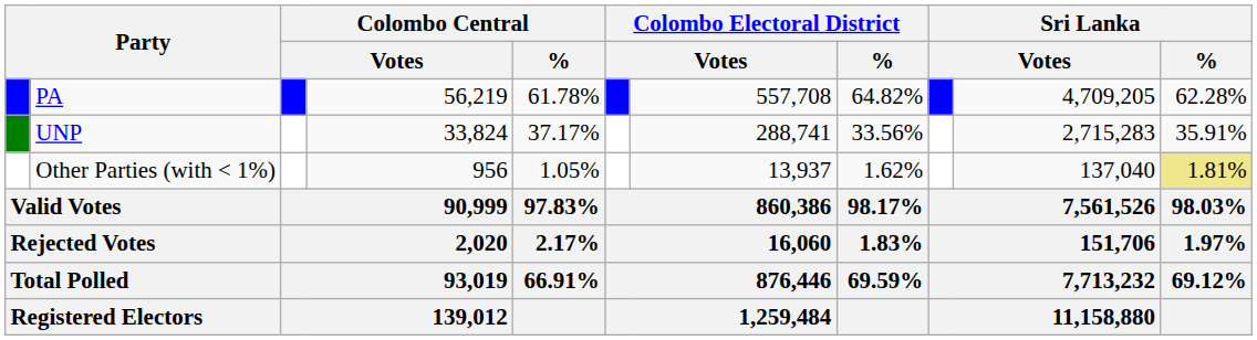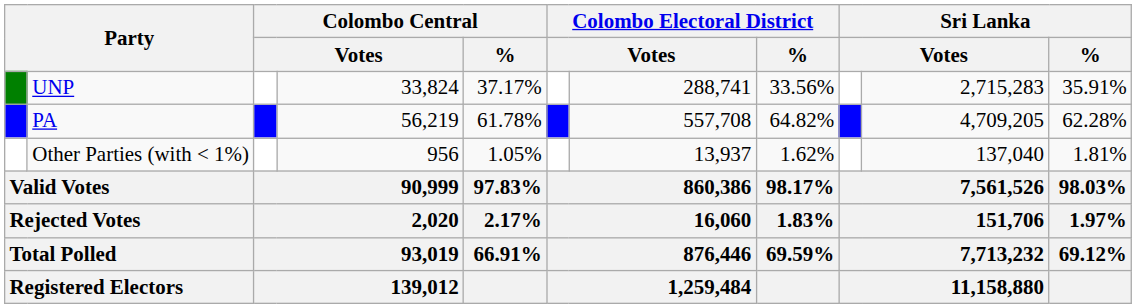rows swapped: PA <-> UNP
Other Parties (with < 1%) | Sri Lanka / %: khaki background -> no background
